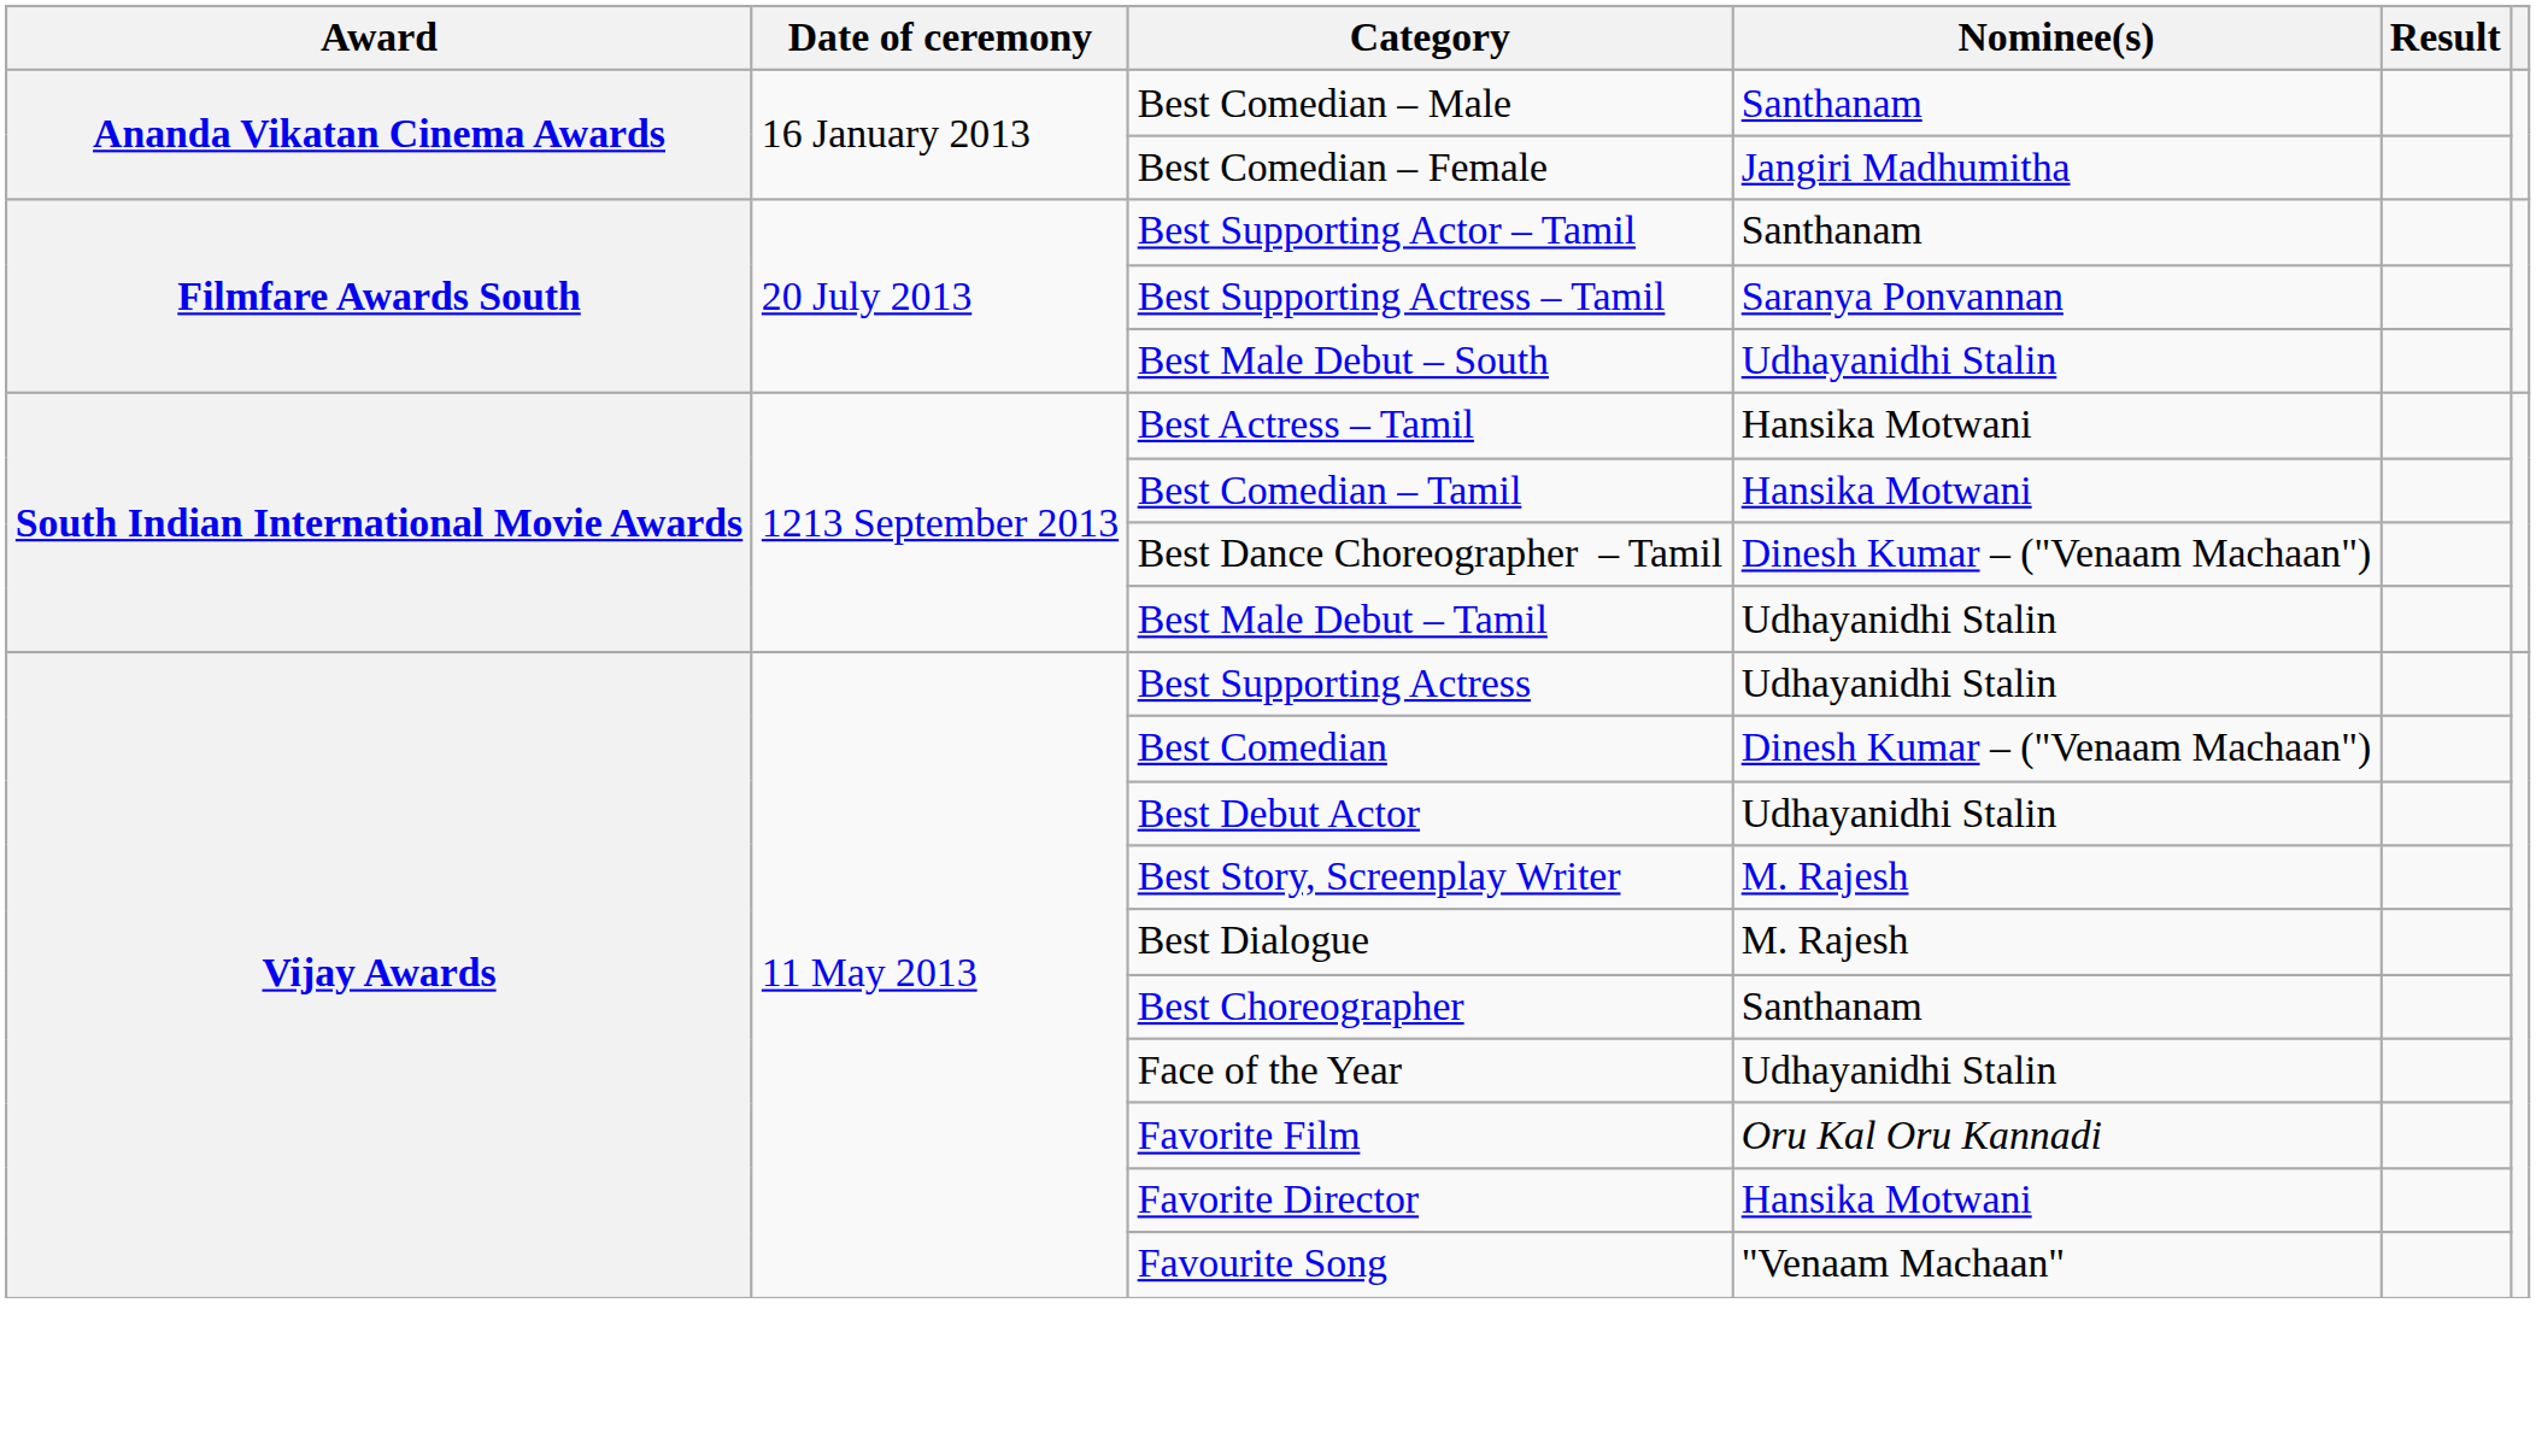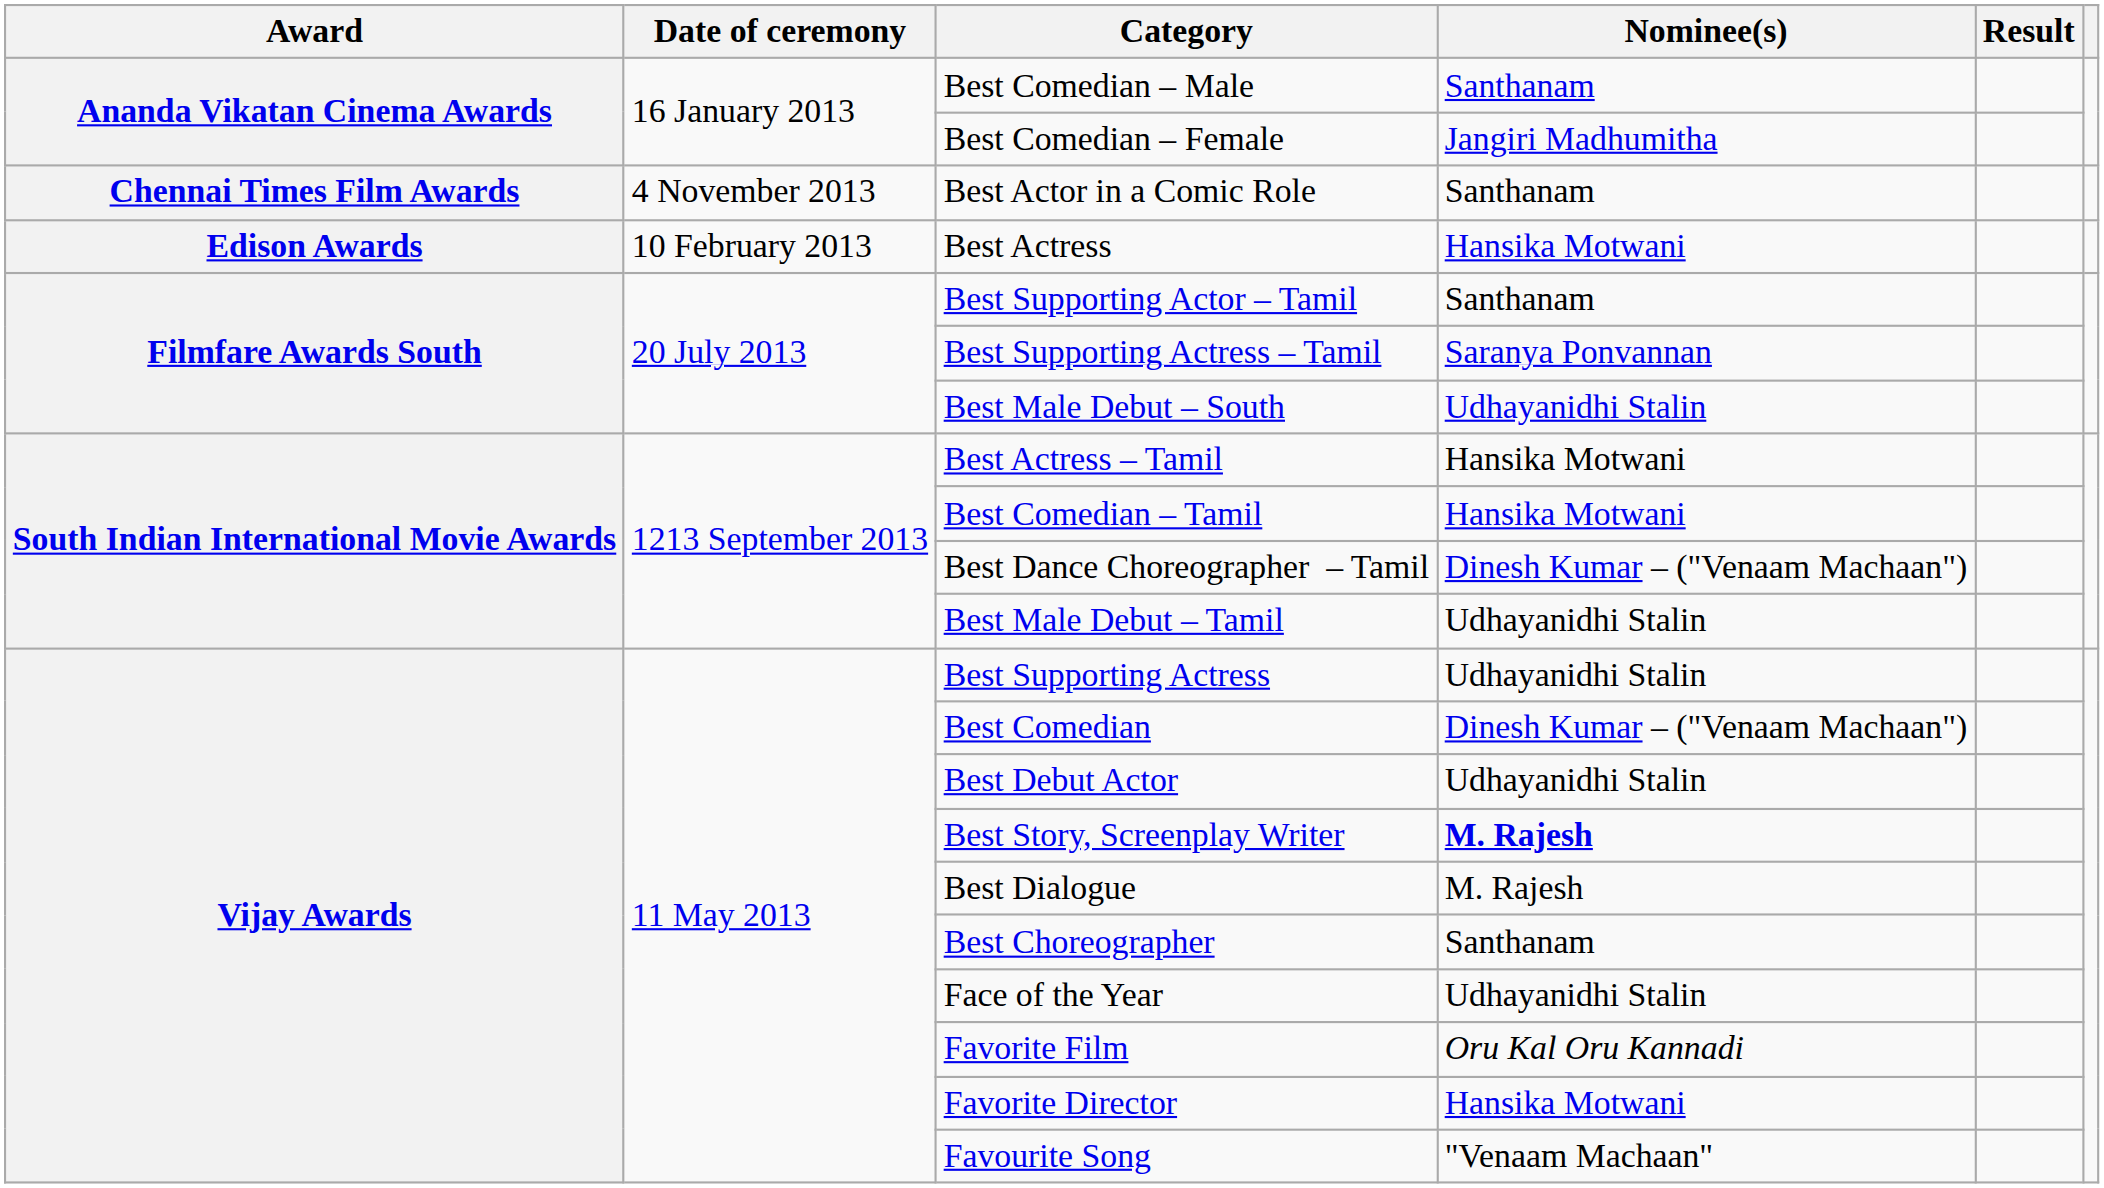+ row: Chennai Times Film Awards | 4 November 2013 | Best Actor in a Comic Role | Santhanam
+ row: Edison Awards | 10 February 2013 | Best Actress | Hansika Motwani
Best Story, Screenplay Writer | Nominee(s): normal -> bold
